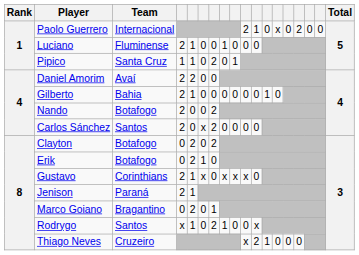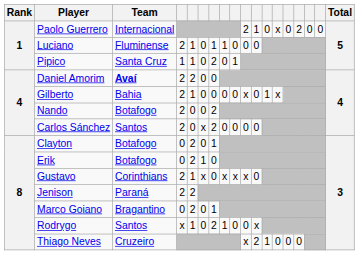Luciano | column 7: 0 -> 1
Daniel Amorim | Team: normal -> bold
Gilberto | column 10: 0 -> x
Gilberto | column 13: 0 -> x
Clayton | column 7: 2 -> 1
Jenison | column 5: 1 -> 2
